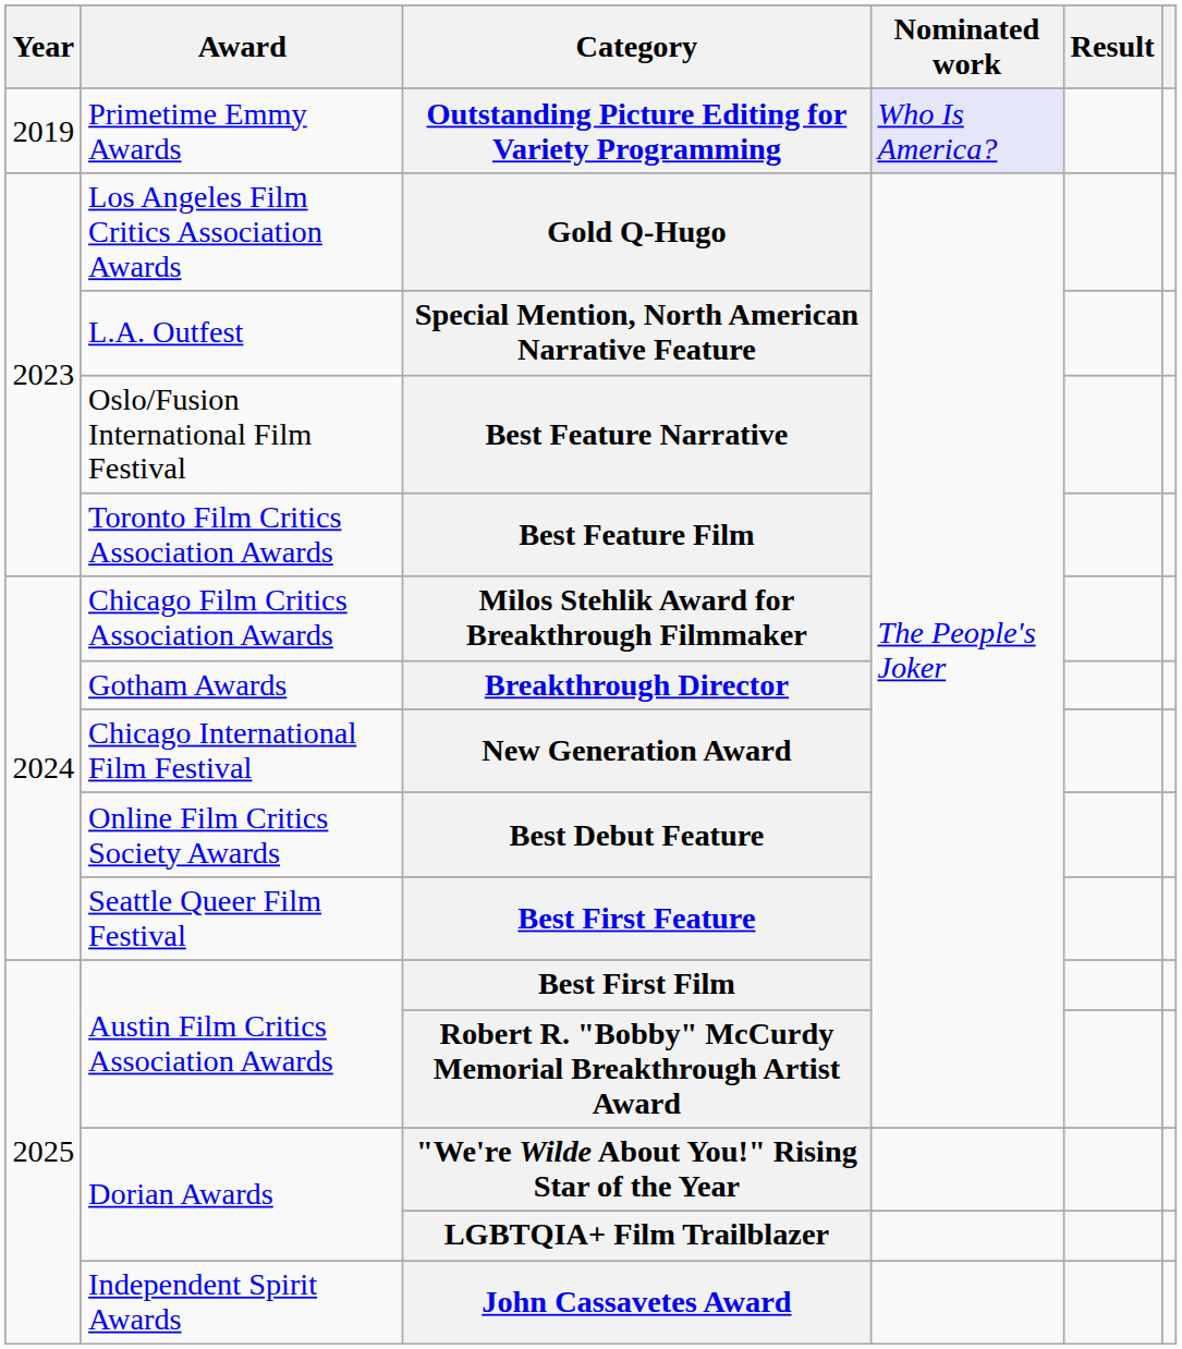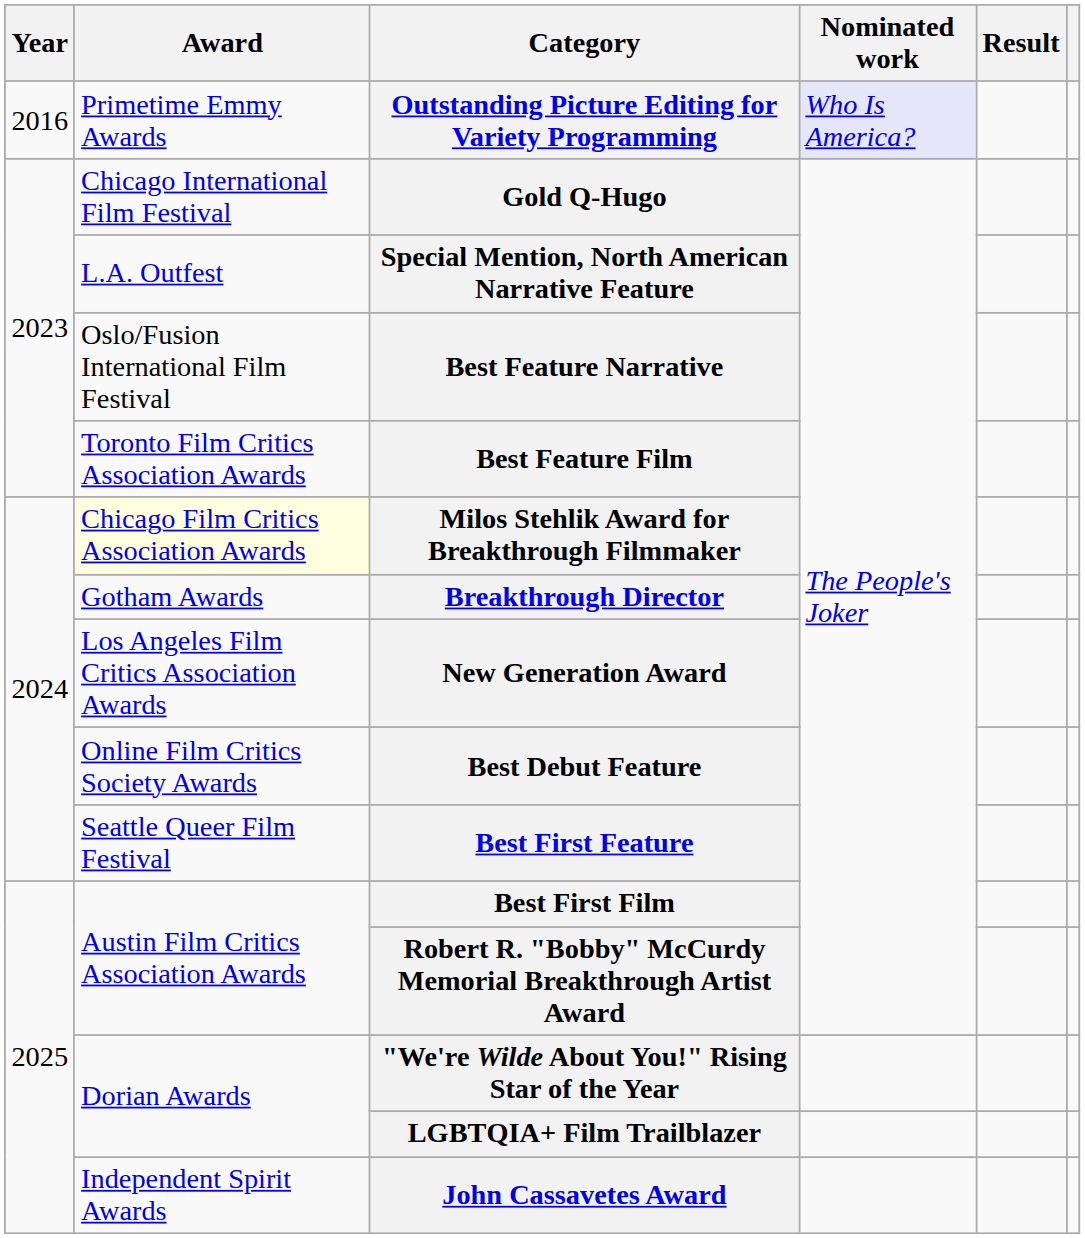Outstanding Picture Editing for Variety Programming | Year: 2019 -> 2016
Gold Q-Hugo | Award: Los Angeles Film Critics Association Awards -> Chicago International Film Festival
Milos Stehlik Award for Breakthrough Filmmaker | Award: no background -> lightyellow background
New Generation Award | Award: Chicago International Film Festival -> Los Angeles Film Critics Association Awards
